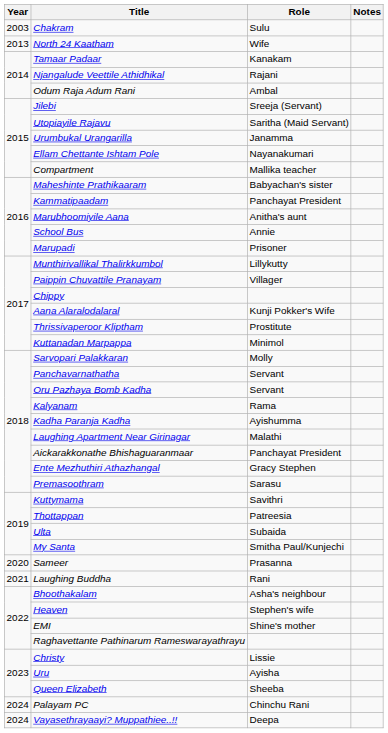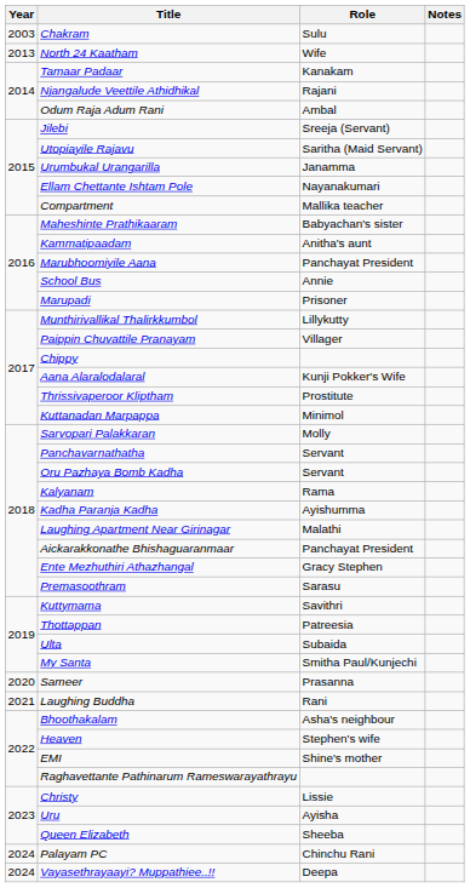Kammatipaadam | Role: Panchayat President -> Anitha's aunt
Marubhoomiyile Aana | Role: Anitha's aunt -> Panchayat President
